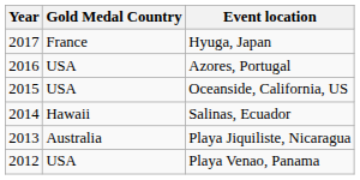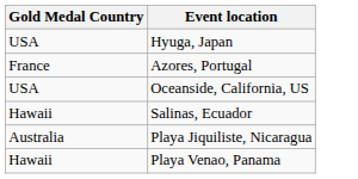- column: Year | 2017 | 2016 | 2015 | 2014 | 2013 | 2012
Hyuga, Japan | Gold Medal Country: France -> USA
Azores, Portugal | Gold Medal Country: USA -> France
Playa Venao, Panama | Gold Medal Country: USA -> Hawaii
